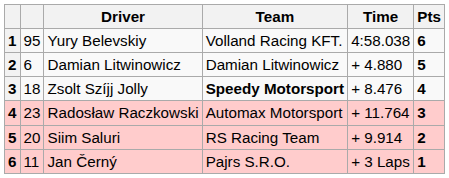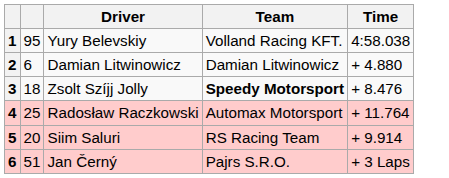- column: Pts | 6 | 5 | 4 | 3 | 2 | 1
Radosław Raczkowski | column 2: 23 -> 25
Jan Černý | column 2: 11 -> 51
